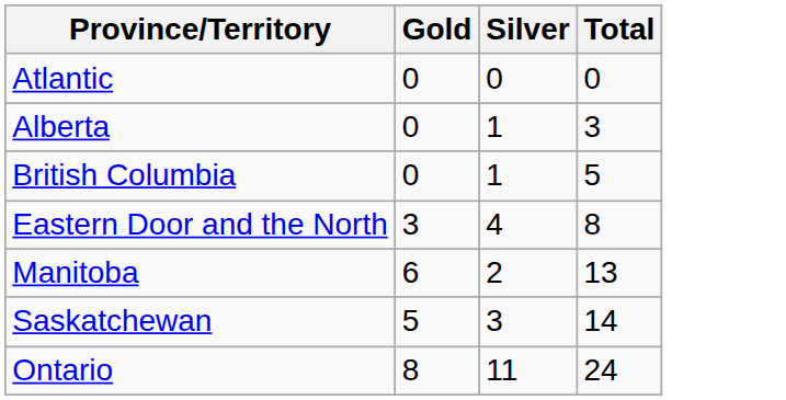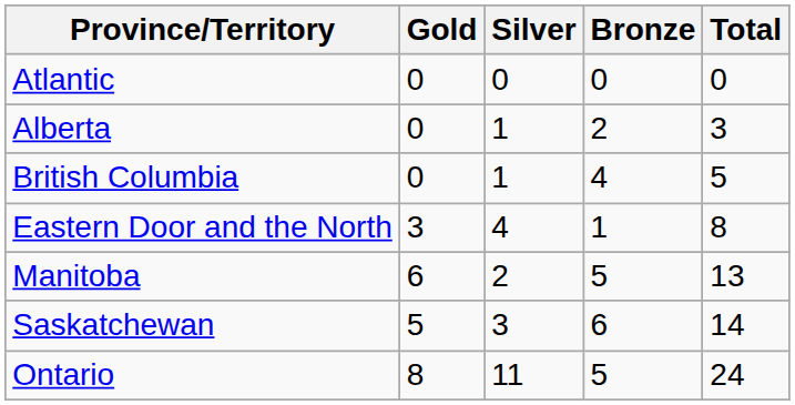+ column: Bronze | 0 | 2 | 4 | 1 | 5 | 6 | 5
